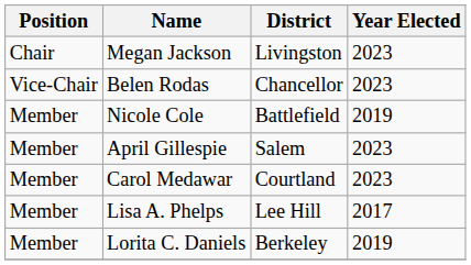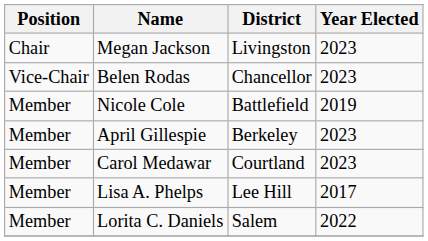April Gillespie | District: Salem -> Berkeley
Lorita C. Daniels | District: Berkeley -> Salem
Lorita C. Daniels | Year Elected: 2019 -> 2022
